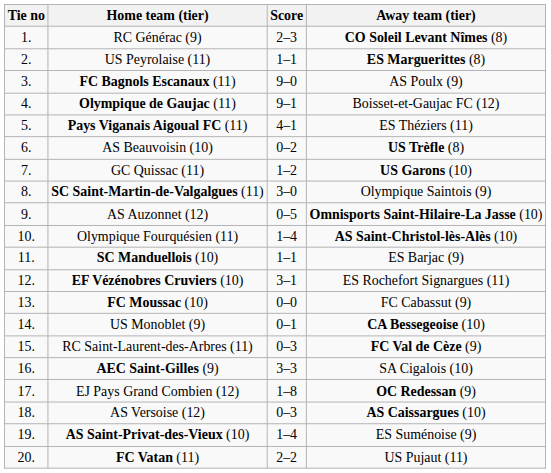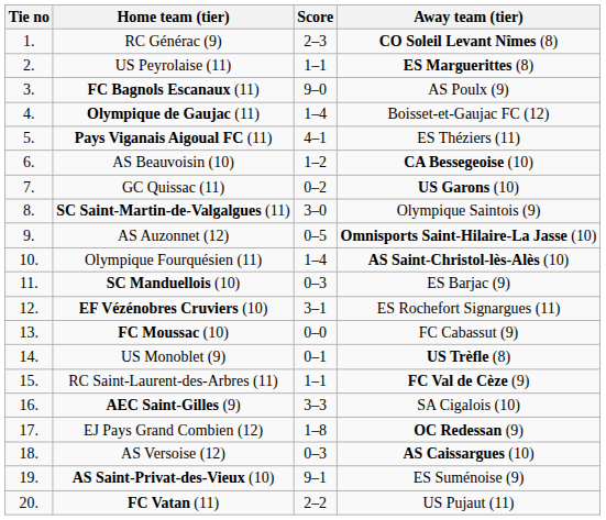Olympique de Gaujac (11) | Score: 9–1 -> 1–4
AS Beauvoisin (10) | Score: 0–2 -> 1–2
AS Beauvoisin (10) | Away team (tier): US Trèfle (8) -> CA Bessegeoise (10)
GC Quissac (11) | Score: 1–2 -> 0–2
SC Manduellois (10) | Score: 1–1 -> 0–3
US Monoblet (9) | Away team (tier): CA Bessegeoise (10) -> US Trèfle (8)
RC Saint-Laurent-des-Arbres (11) | Score: 0–3 -> 1–1
AS Saint-Privat-des-Vieux (10) | Score: 1–4 -> 9–1
